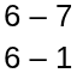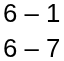rows swapped: 6 – 7 <-> 6 – 1
